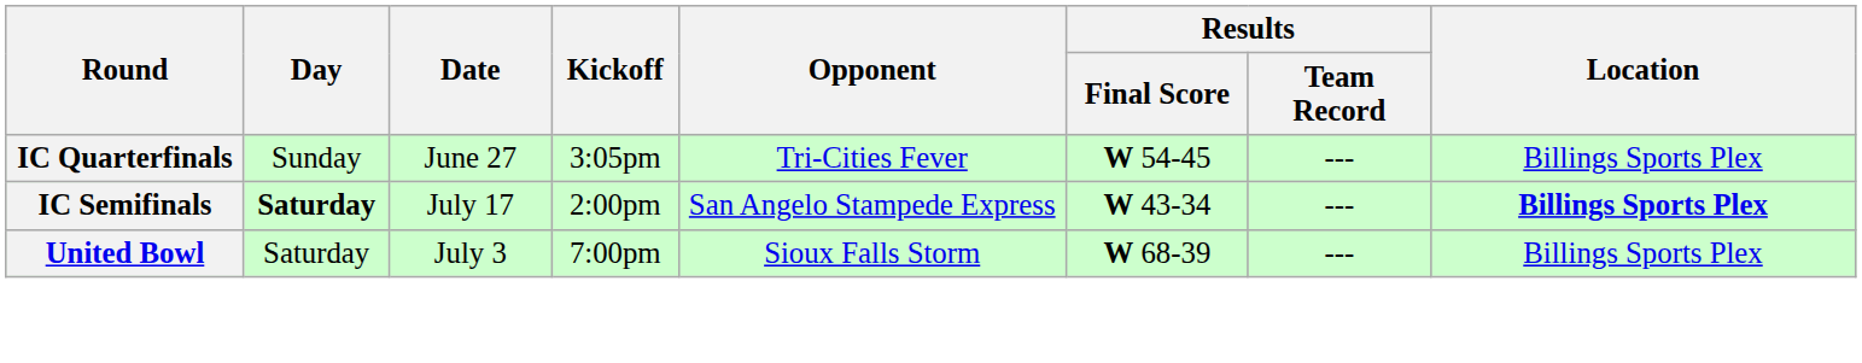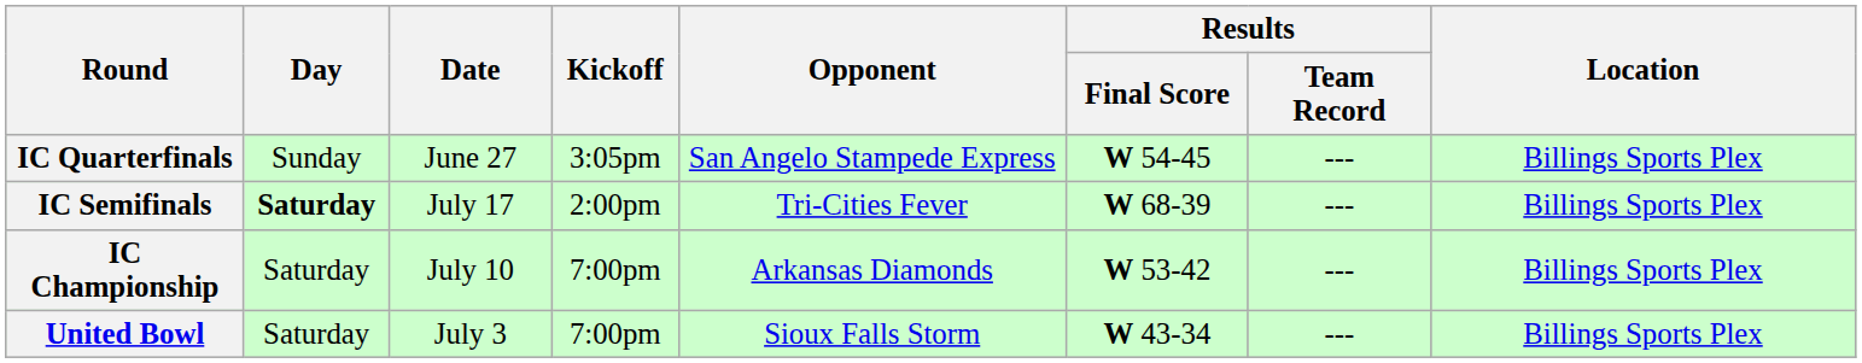IC Quarterfinals | Opponent: Tri-Cities Fever -> San Angelo Stampede Express
IC Semifinals | Opponent: San Angelo Stampede Express -> Tri-Cities Fever
IC Semifinals | Results / Final Score: W 43-34 -> W 68-39
IC Semifinals | Location: bold -> normal
+ row: IC Championship | Saturday | July 10 | 7:00pm | Arkansas Diamonds | W 53-42 | --- | Billings Sports Plex
United Bowl | Results / Final Score: W 68-39 -> W 43-34
